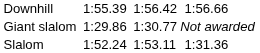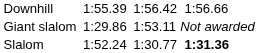Giant slalom | column 5: 1:30.77 -> 1:53.11
Slalom | column 5: 1:53.11 -> 1:30.77
Slalom | column 7: normal -> bold
